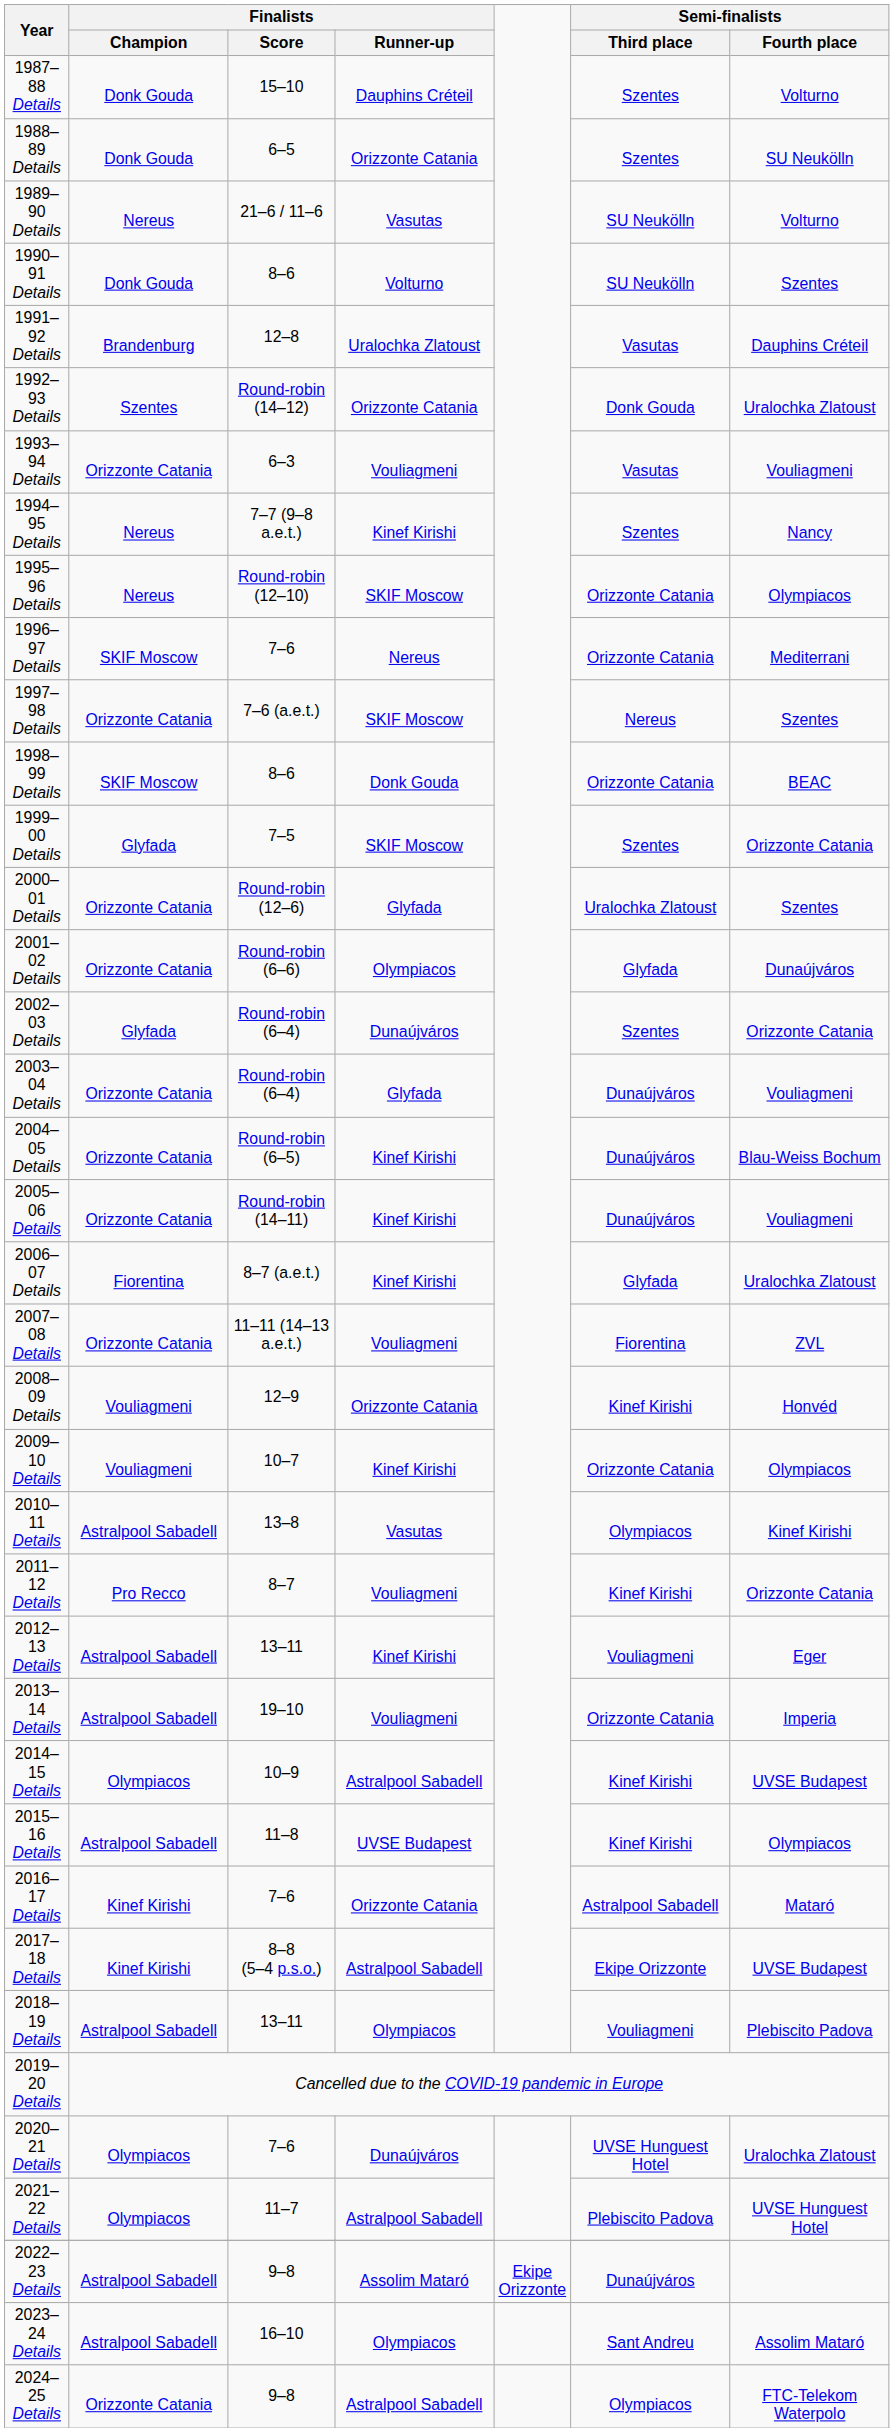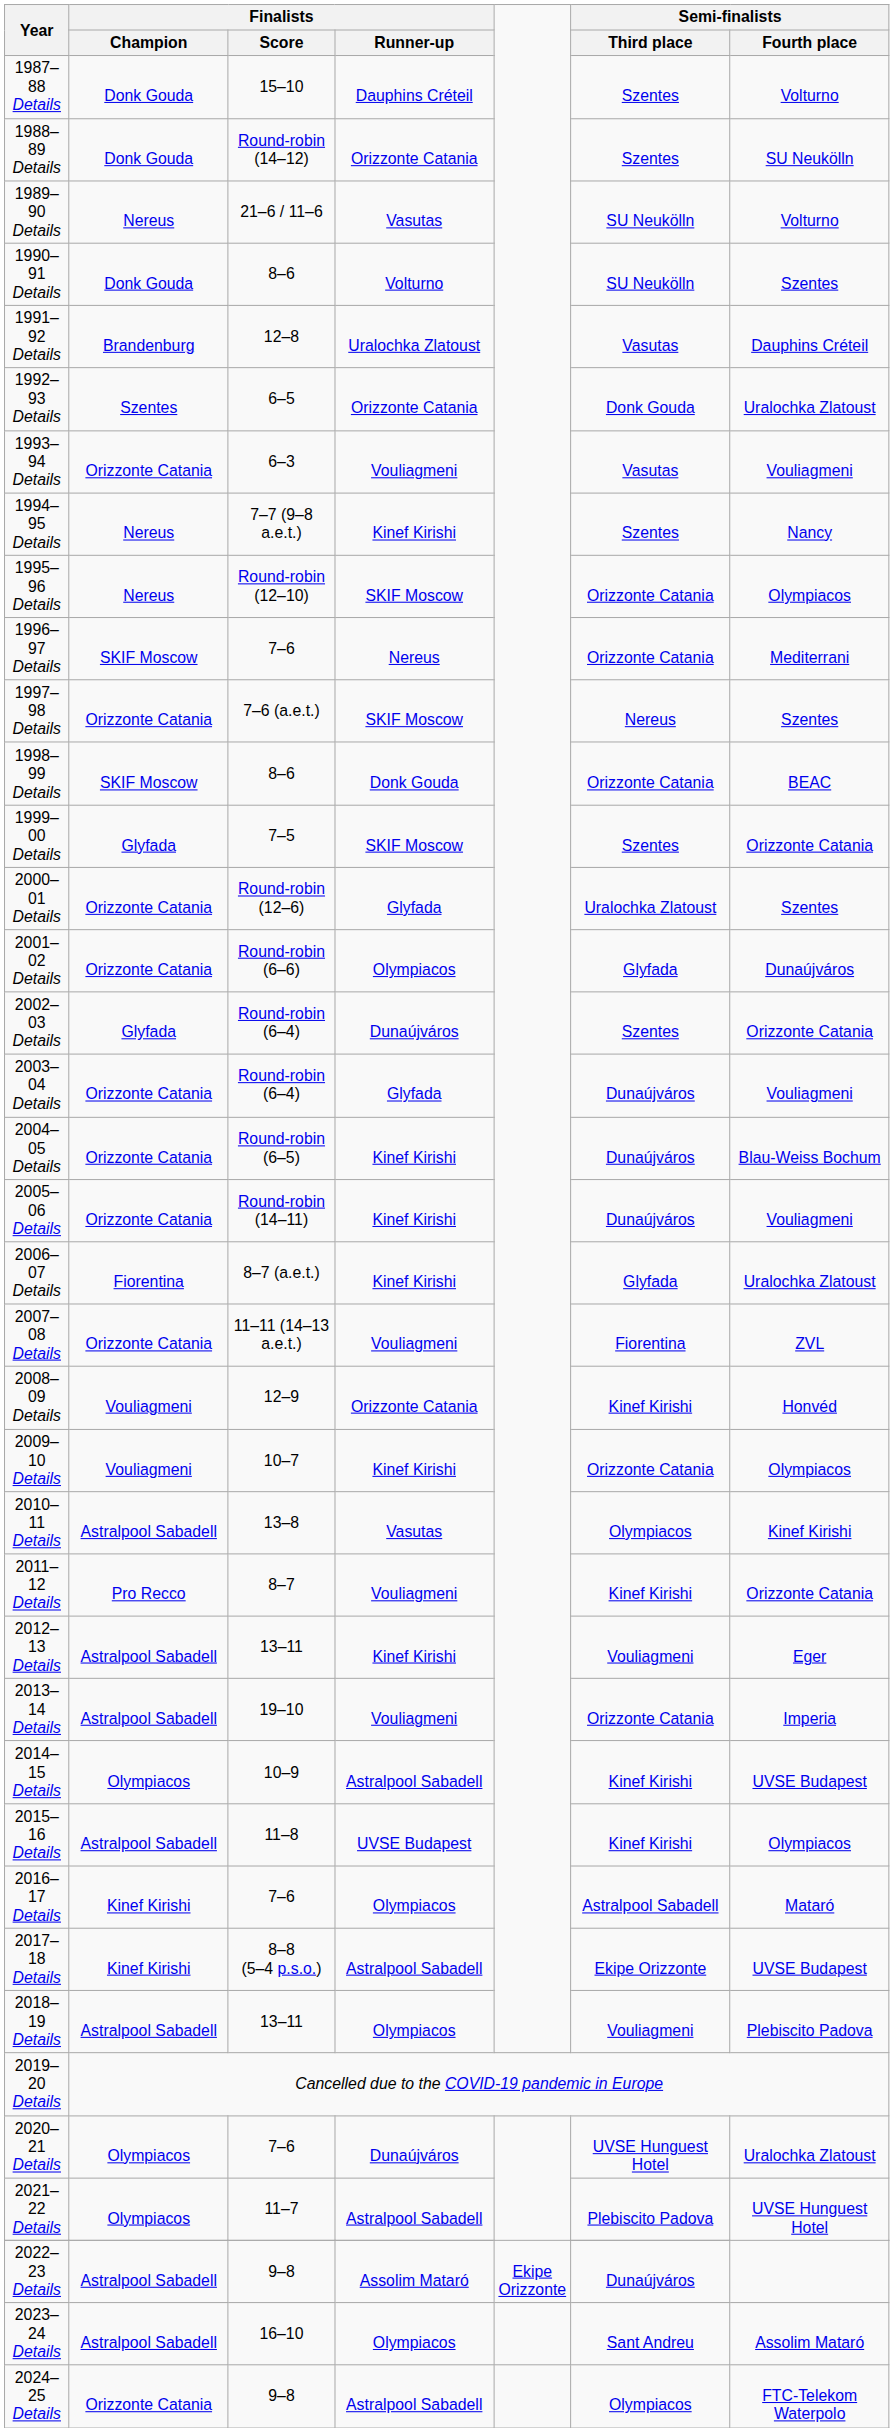1988–89 Details | Finalists / Score: 6–5 -> Round-robin (14–12)
1992–93 Details | Finalists / Score: Round-robin (14–12) -> 6–5
2016–17 Details | Finalists / Runner-up: Orizzonte Catania -> Olympiacos
